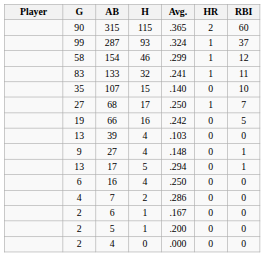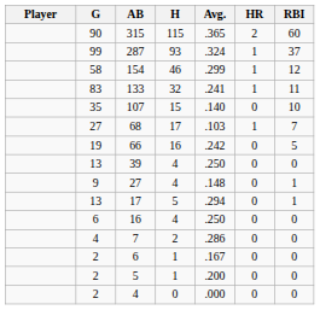68 | Avg.: .250 -> .103
39 | Avg.: .103 -> .250
